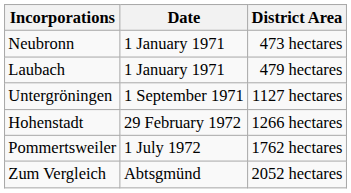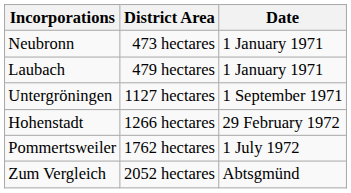columns swapped: Date <-> District Area
